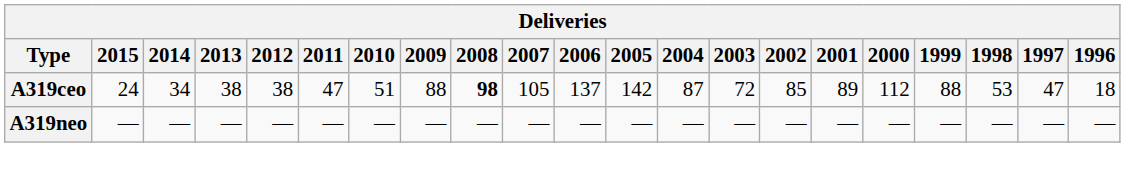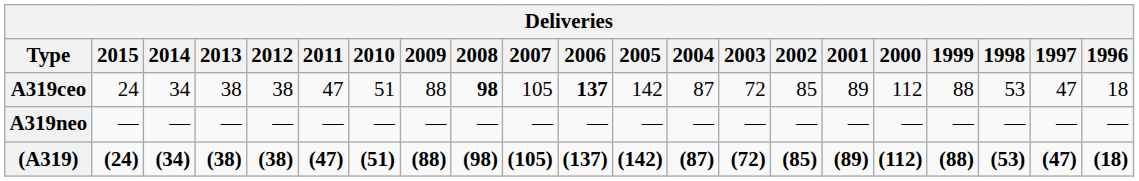A319ceo | 2006: normal -> bold
+ row: (A319) | (24) | (34) | (38) | (38) | (47) | (51) | (88) | (98) | (105) | (137) | (142) | (87) | (72) | (85) | (89) | (112) | (88) | (53) | (47) | (18)
